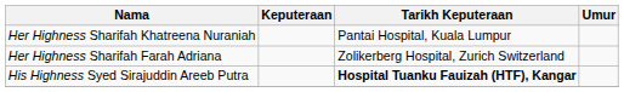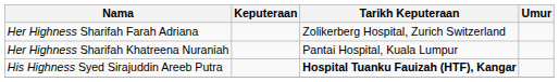rows swapped: Her Highness Sharifah Khatreena Nuraniah <-> Her Highness Sharifah Farah Adriana
